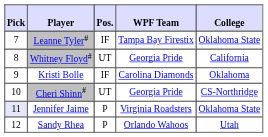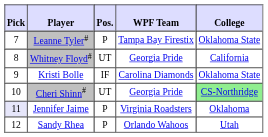Leanne Tyler# | Pos.: IF -> P
Kristi Bolle | College: Oklahoma -> Oklahoma State
Cheri Shinn# | College: no background -> lightgreen background
Jennifer Jaime | College: Oklahoma State -> Oklahoma
